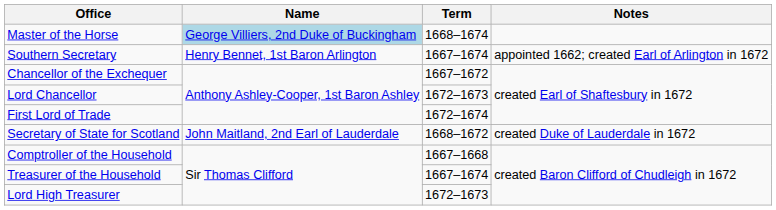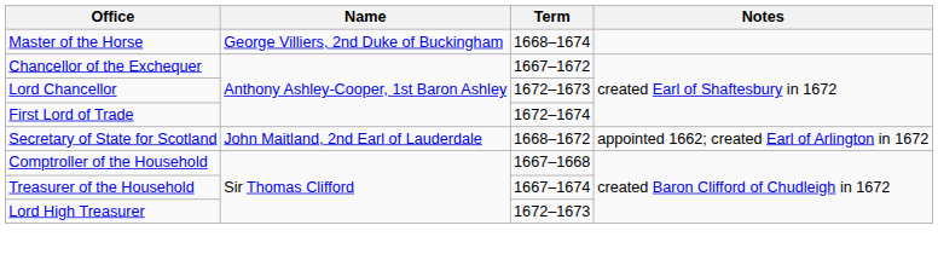Master of the Horse | Name: lightblue background -> no background
- row: Southern Secretary | Henry Bennet, 1st Baron Arlington | 1667–1674 | appointed 1662; created Earl of Arlington in 1672
Secretary of State for Scotland | Notes: created Duke of Lauderdale in 1672 -> appointed 1662; created Earl of Arlington in 1672
